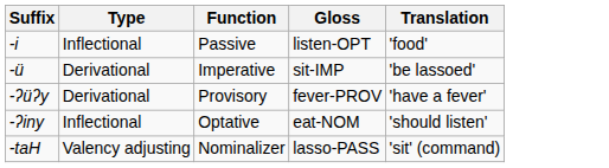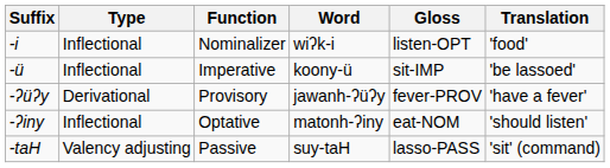+ column: Word | wiʔk-i | koony-ü | jawanh-ʔüʔy | matonh-ʔiny | suy-taH
-i | Function: Passive -> Nominalizer
-ü | Type: Derivational -> Inflectional
-taH | Function: Nominalizer -> Passive
